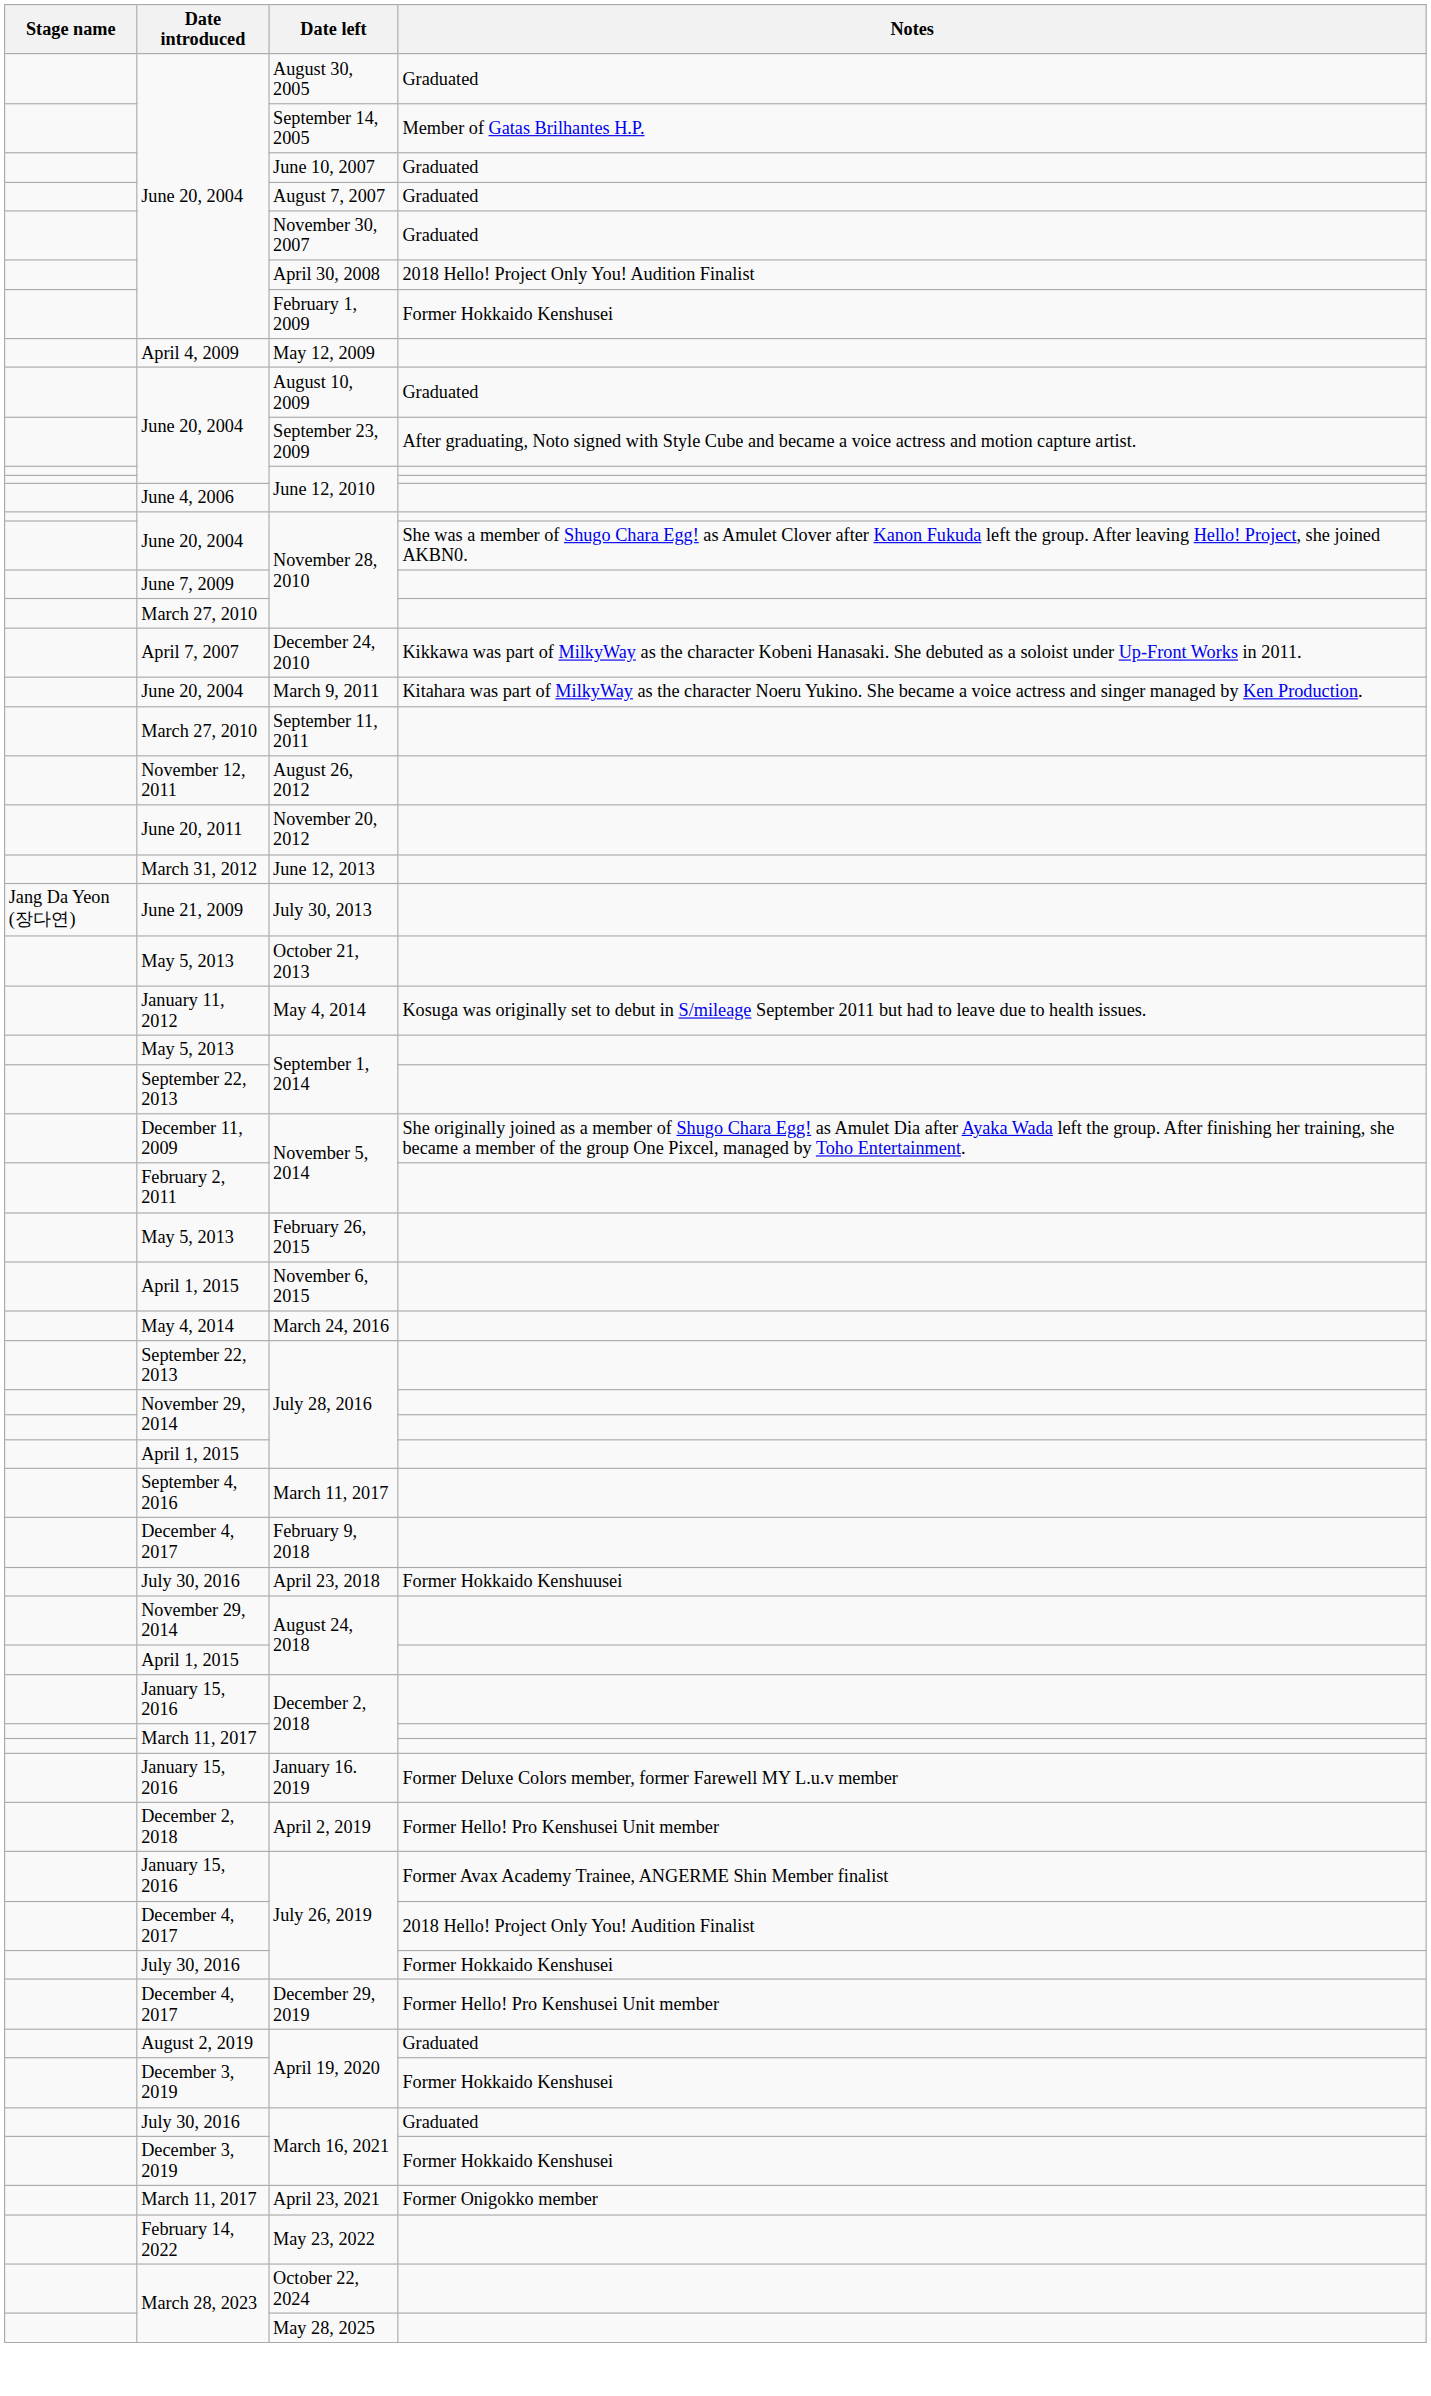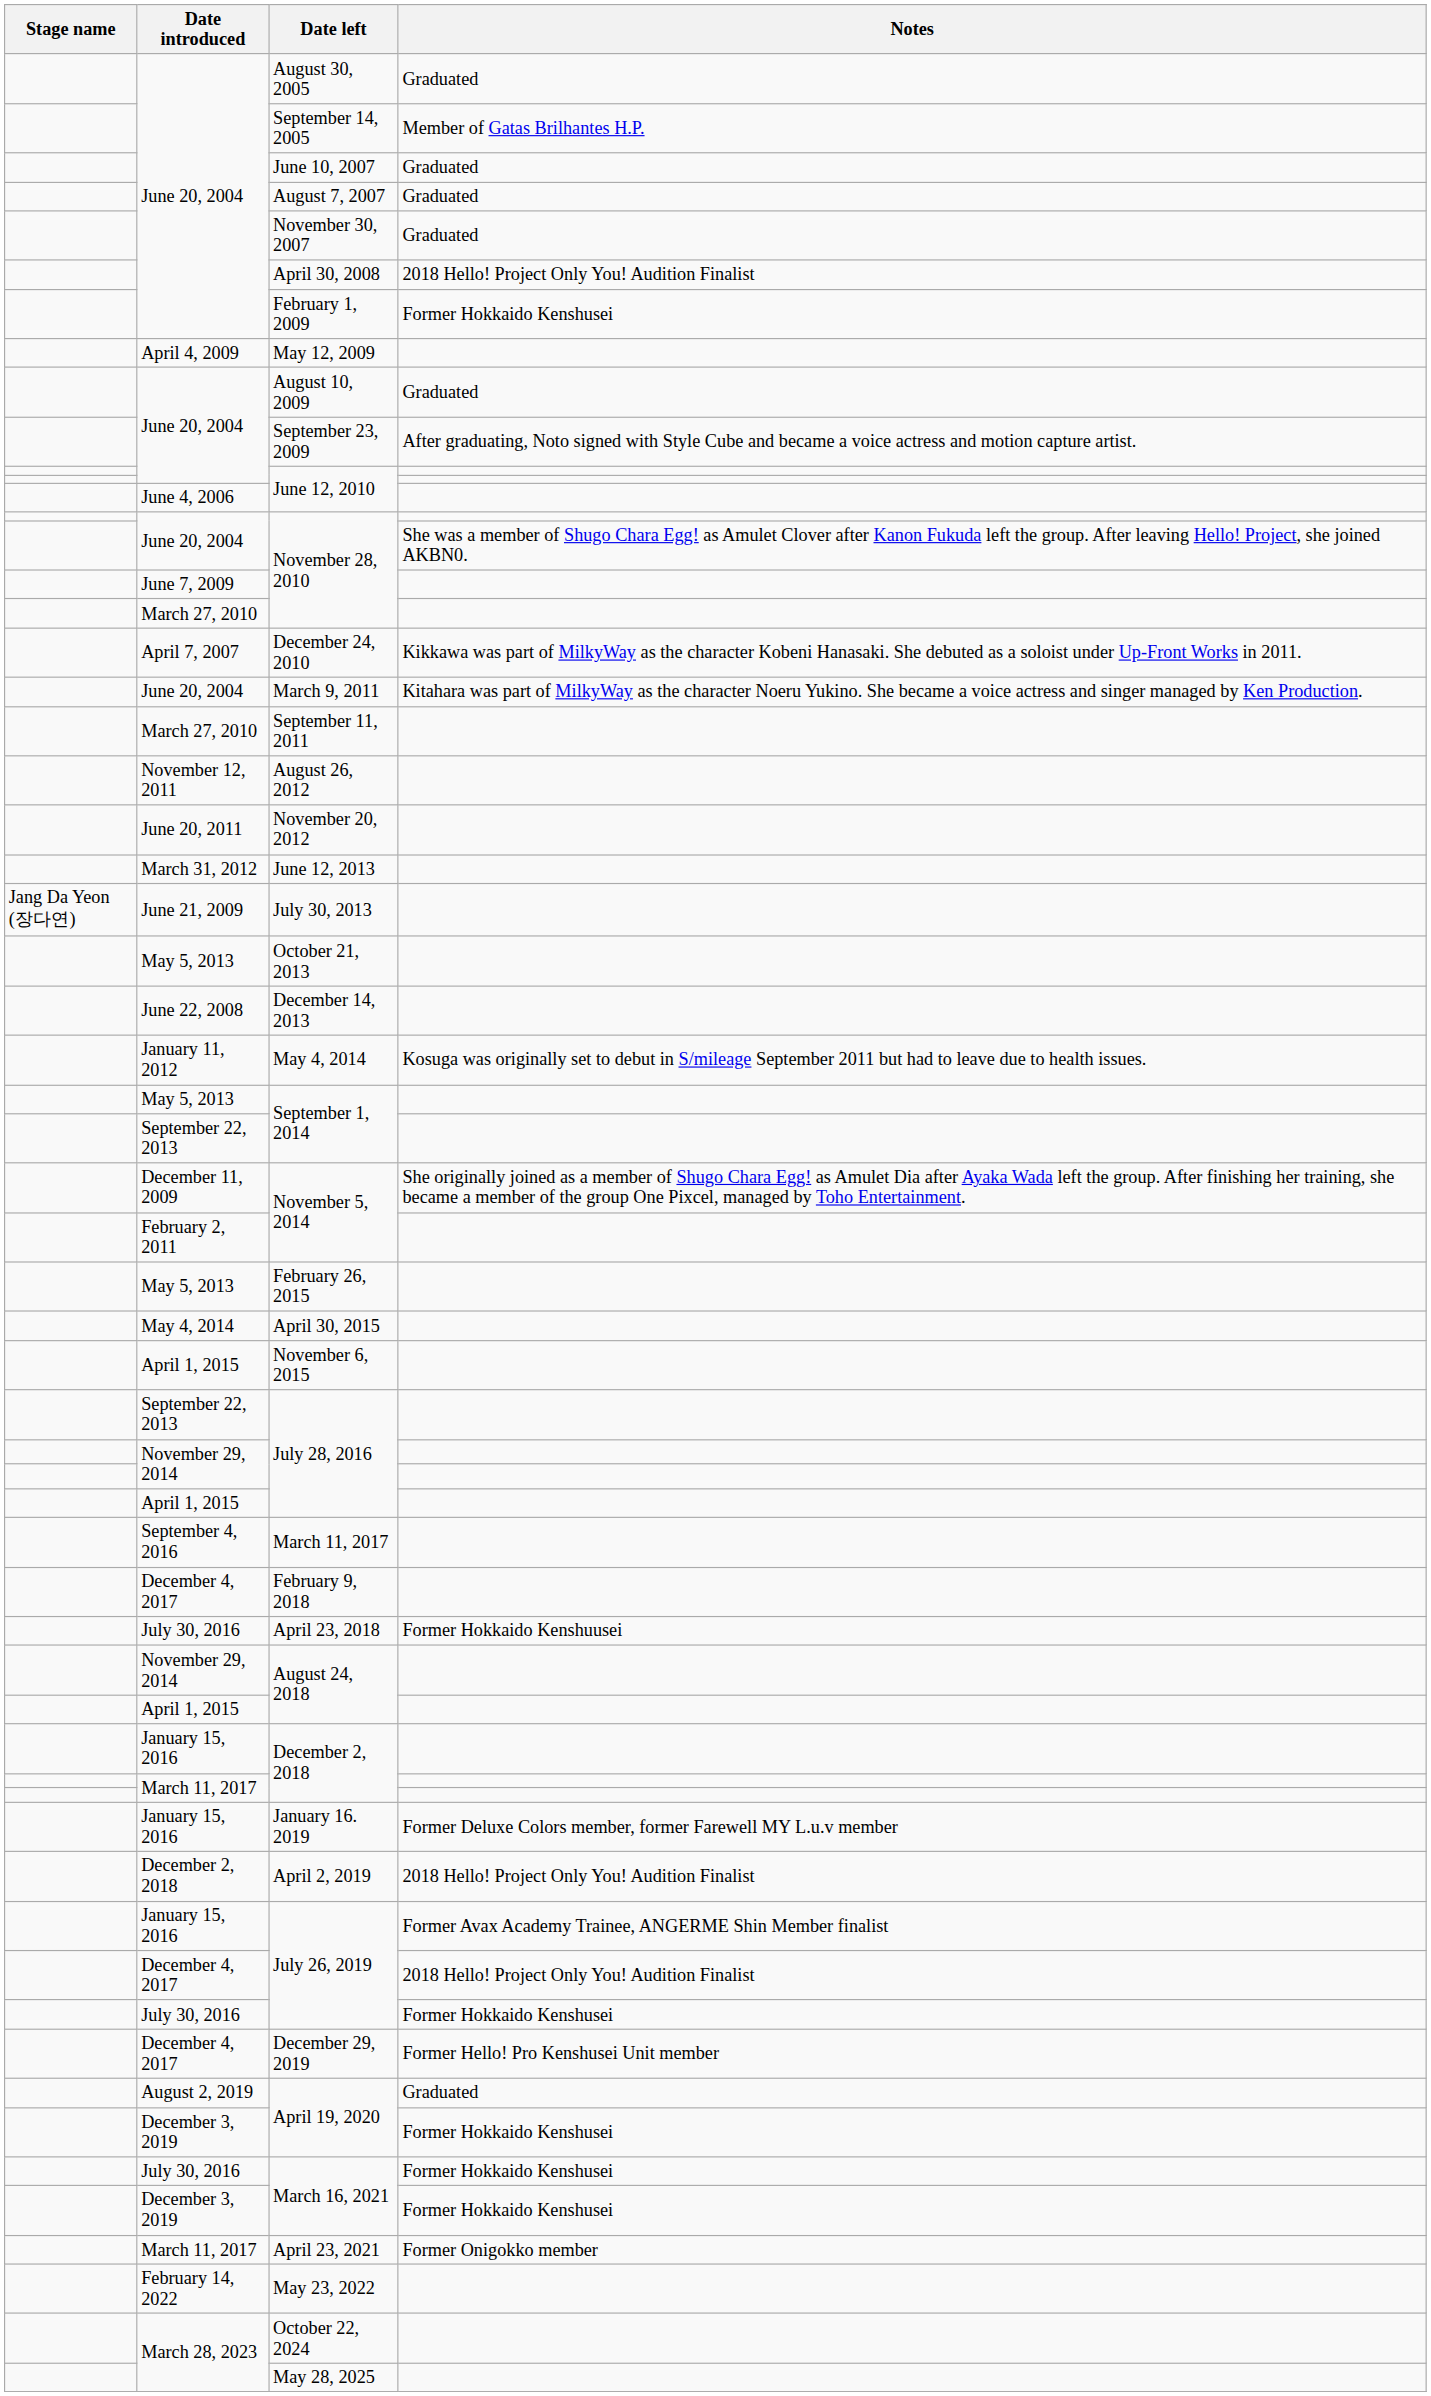+ row: June 22, 2008 | December 14, 2013
+ row: May 4, 2014 | April 30, 2015
- row: May 4, 2014 | March 24, 2016
April 2, 2019 | Notes: Former Hello! Pro Kenshusei Unit member -> 2018 Hello! Project Only You! Audition Finalist
July 30, 2016 / March 16, 2021 | Notes: Graduated -> Former Hokkaido Kenshusei
